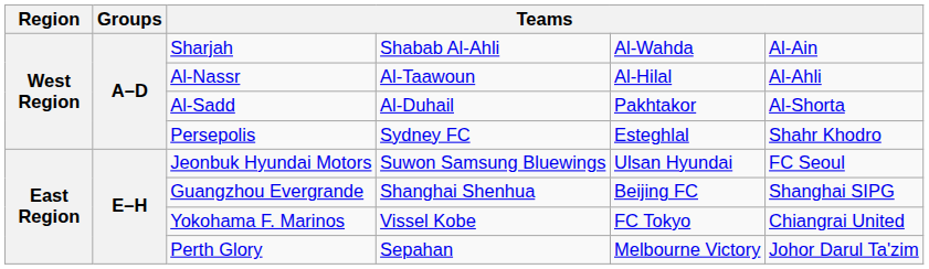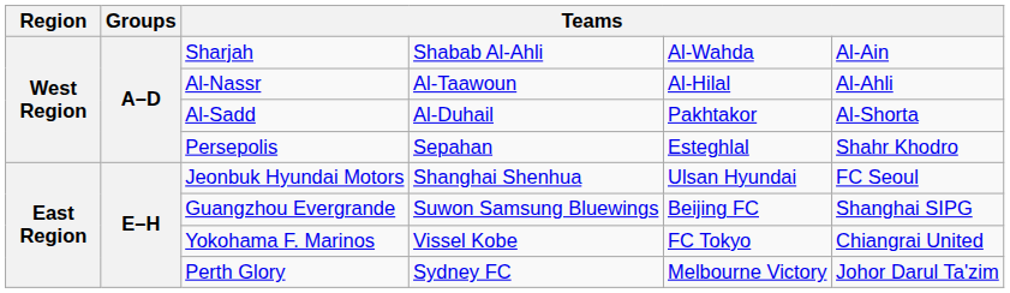Persepolis | column 4: Sydney FC -> Sepahan
Jeonbuk Hyundai Motors | column 4: Suwon Samsung Bluewings -> Shanghai Shenhua
Guangzhou Evergrande | column 4: Shanghai Shenhua -> Suwon Samsung Bluewings
Perth Glory | column 4: Sepahan -> Sydney FC
